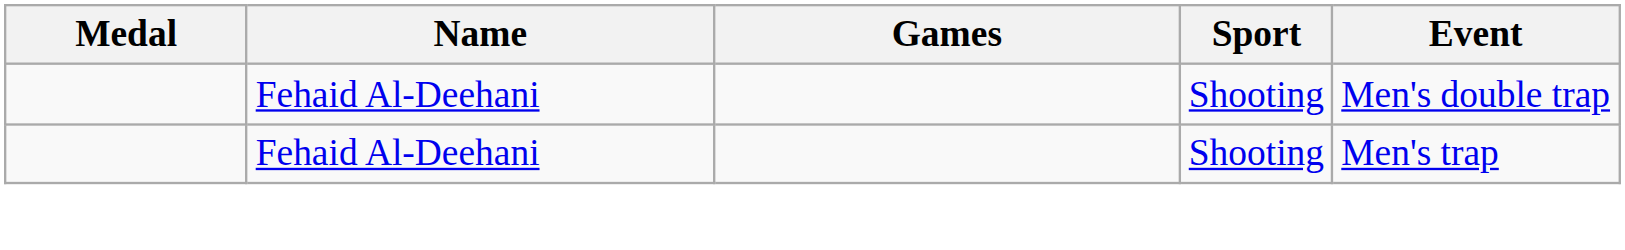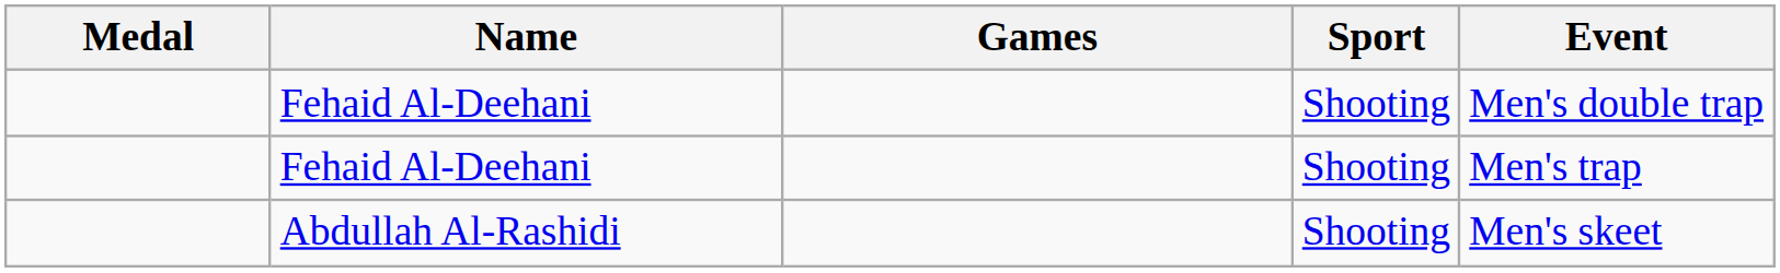+ row: Abdullah Al-Rashidi | Shooting | Men's skeet
